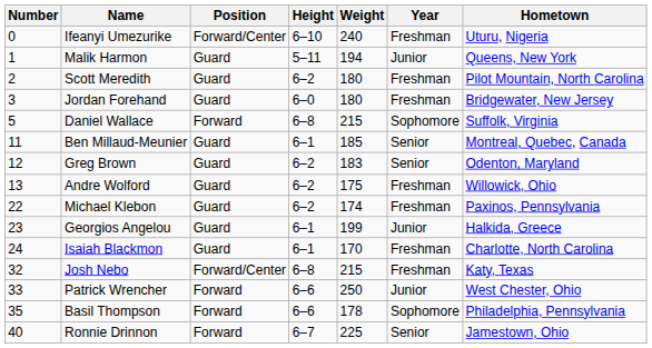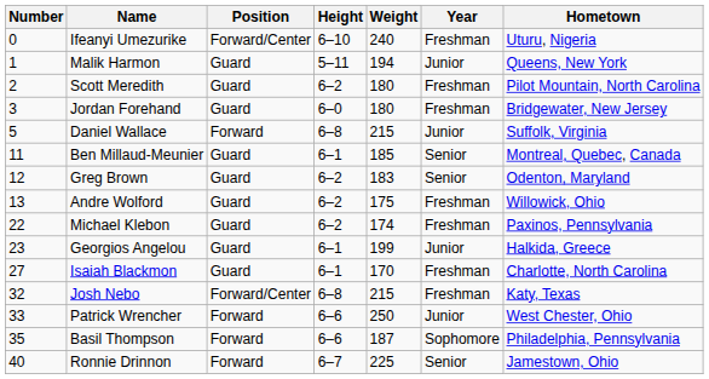Daniel Wallace | Year: Sophomore -> Junior
Isaiah Blackmon | Number: 24 -> 27
Basil Thompson | Weight: 178 -> 187
